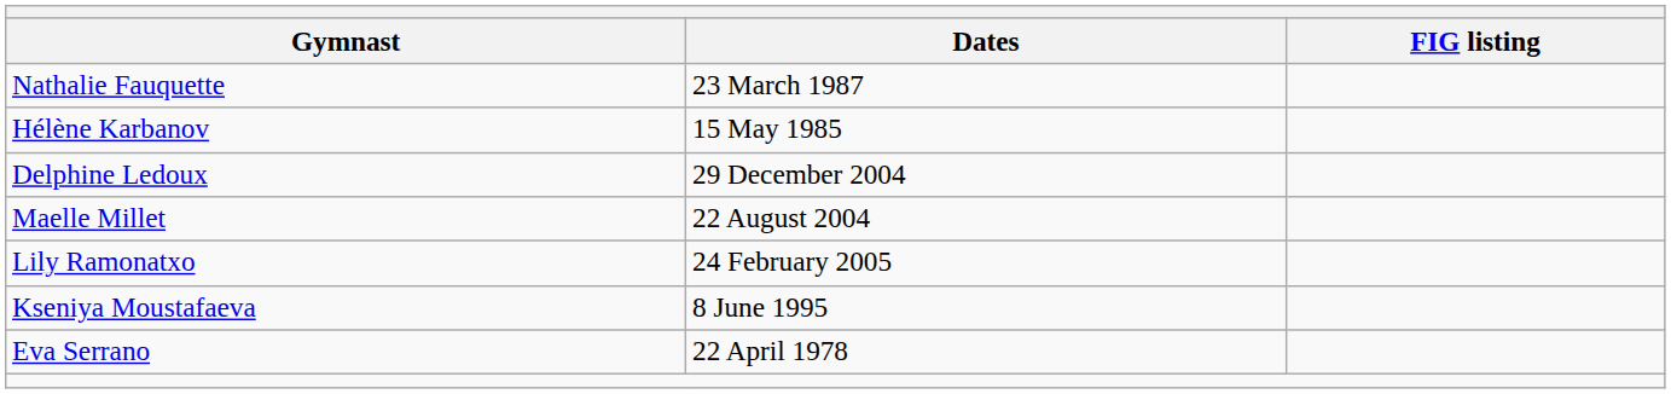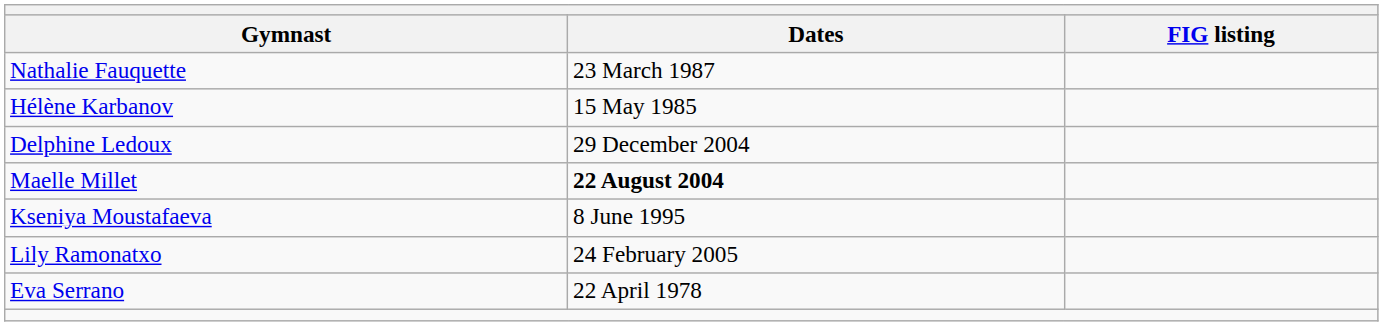Maelle Millet | Dates: normal -> bold
rows swapped: Kseniya Moustafaeva <-> Lily Ramonatxo
